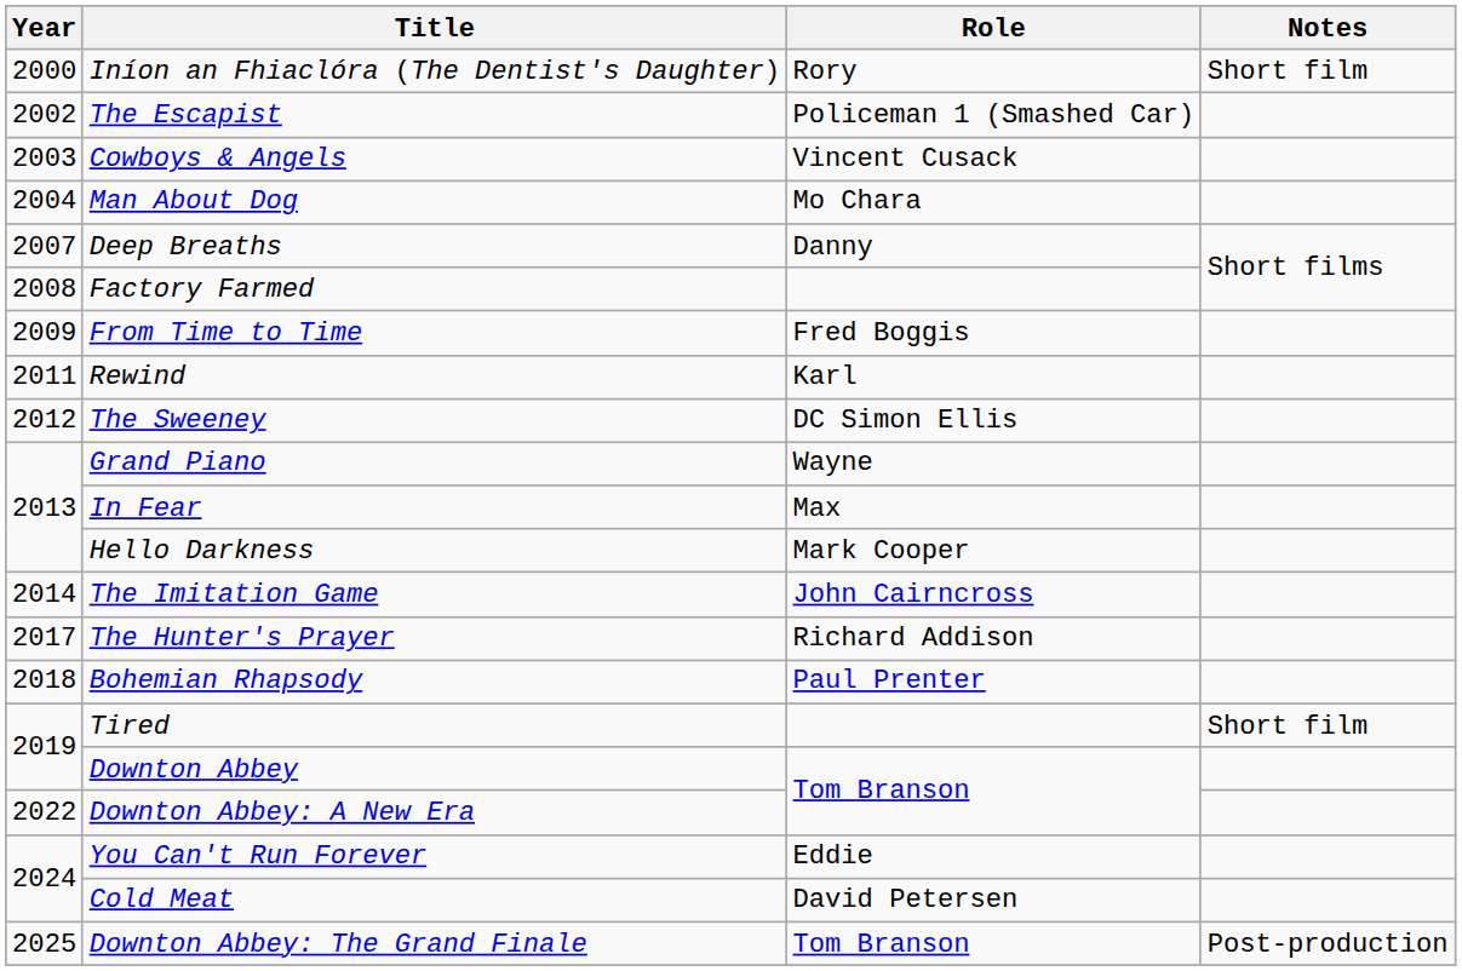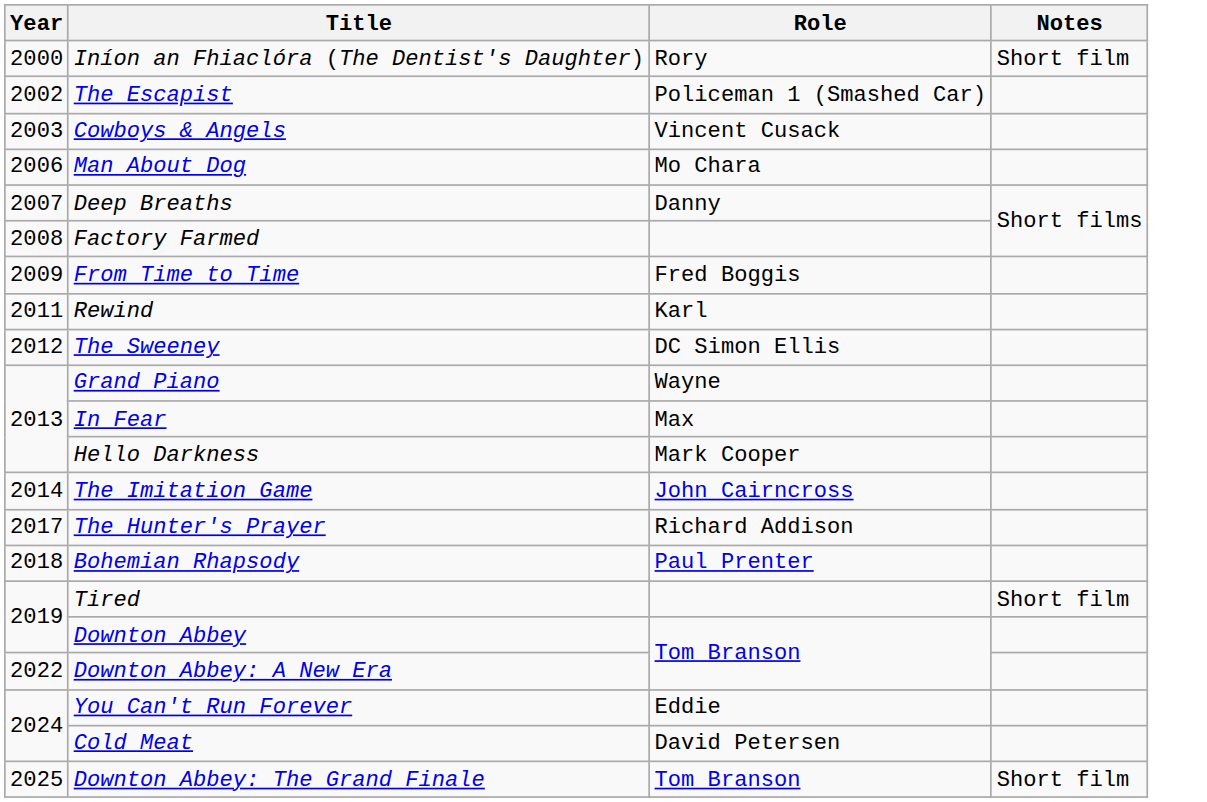Man About Dog | Year: 2004 -> 2006
Downton Abbey: The Grand Finale | Notes: Post-production -> Short film
